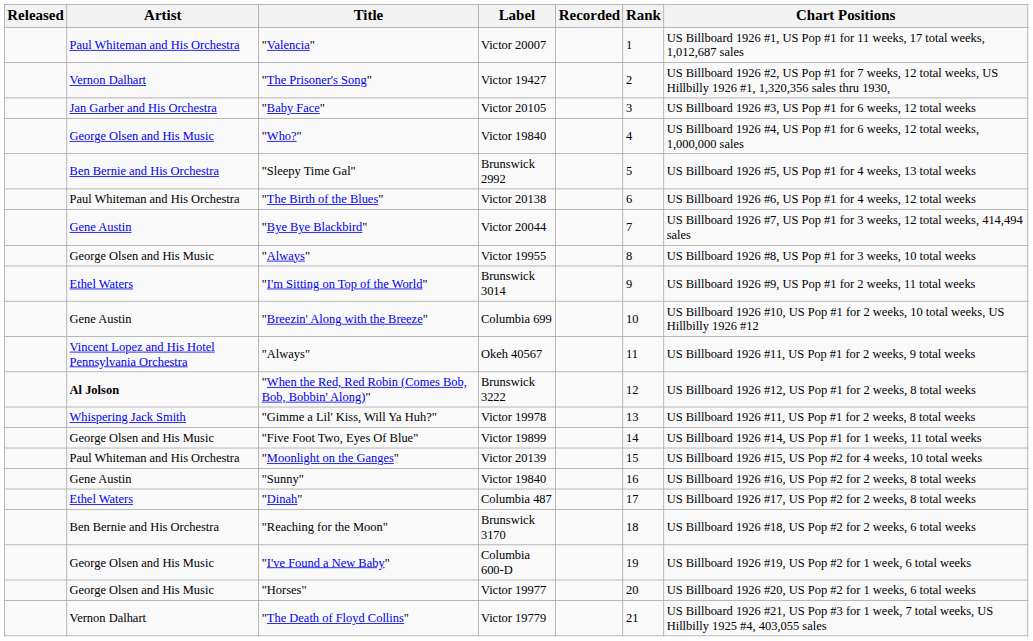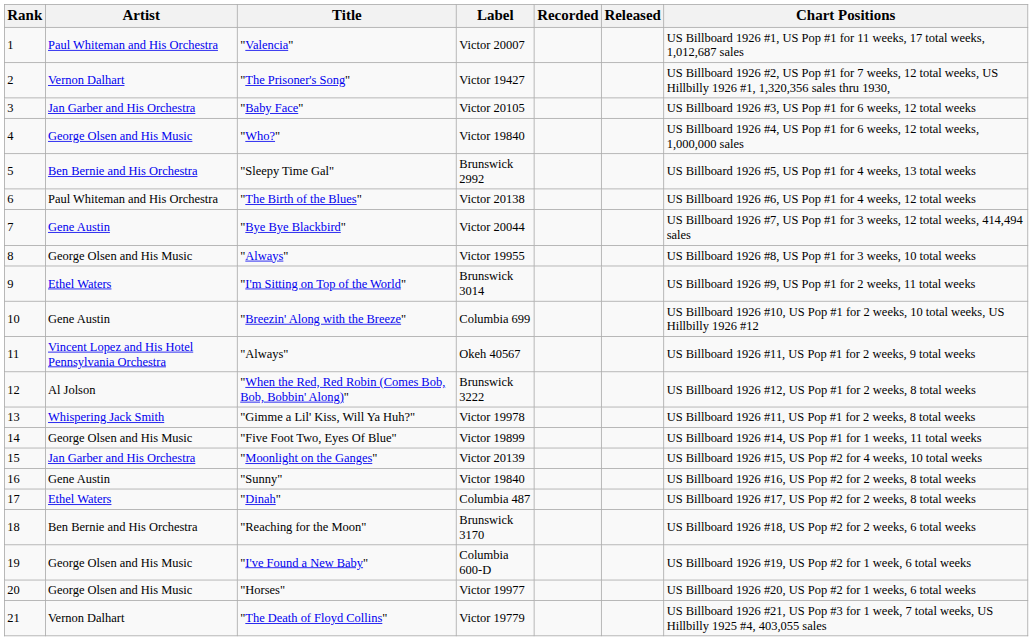columns swapped: Rank <-> Released
"When the Red, Red Robin (Comes Bob, Bob, Bobbin' Along)" | Artist: bold -> normal
"Moonlight on the Ganges" | Artist: Paul Whiteman and His Orchestra -> Jan Garber and His Orchestra
